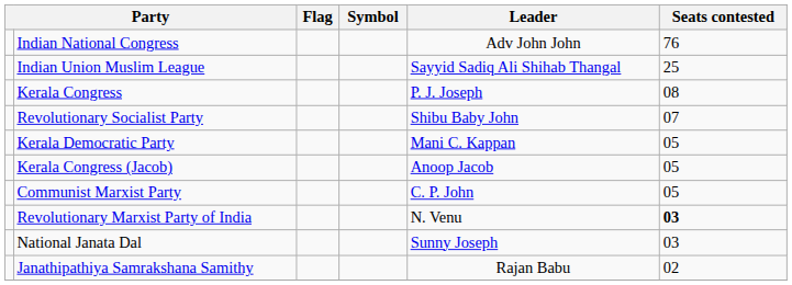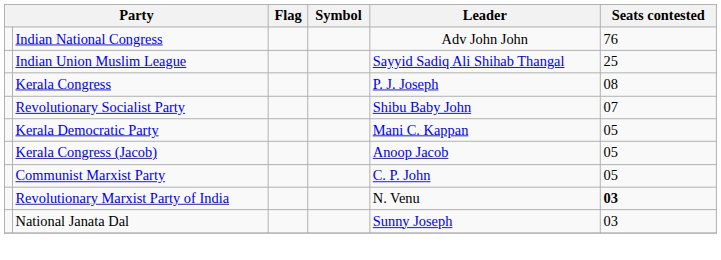- row: Janathipathiya Samrakshana Samithy | Rajan Babu | 02
